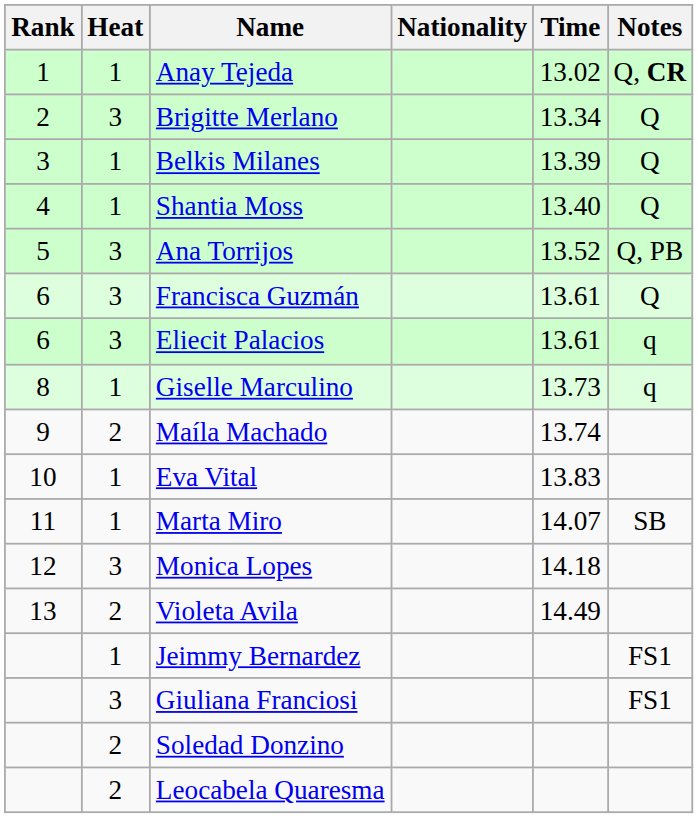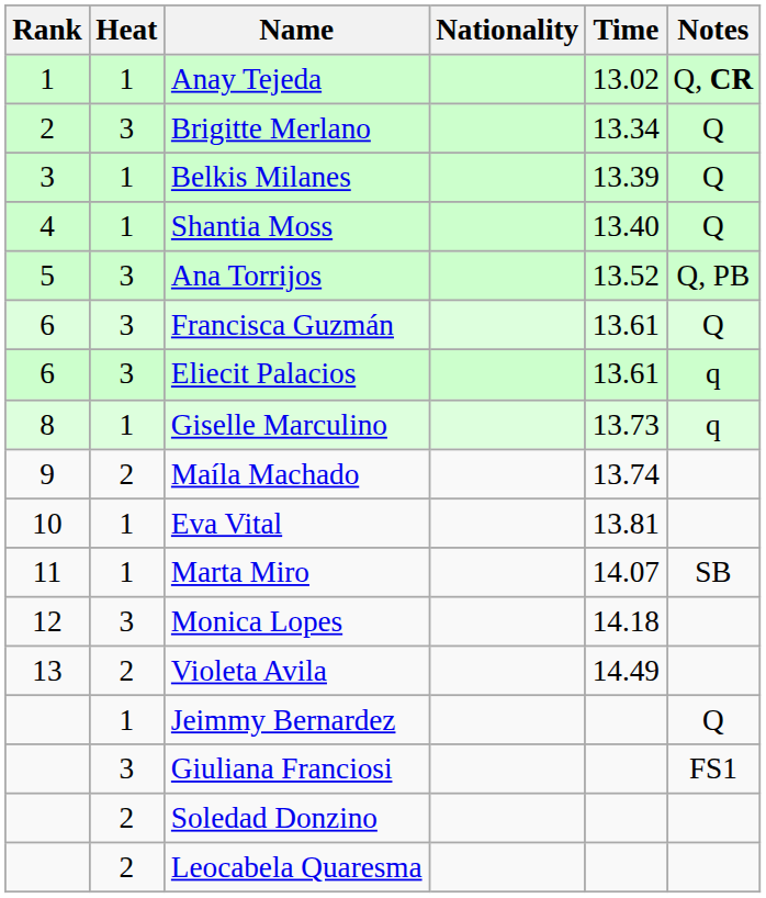Eva Vital | Time: 13.83 -> 13.81
Jeimmy Bernardez | Notes: FS1 -> Q
